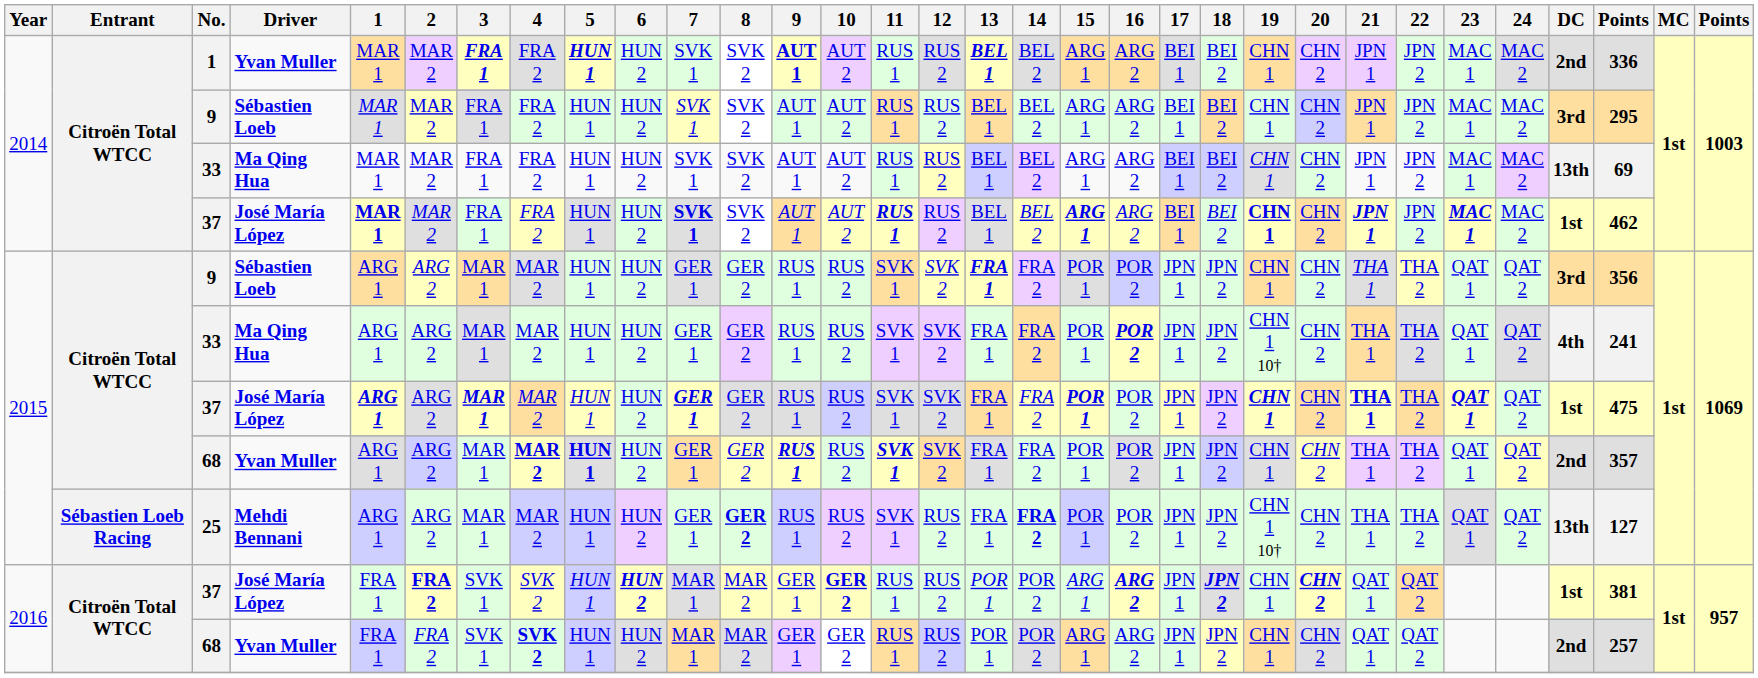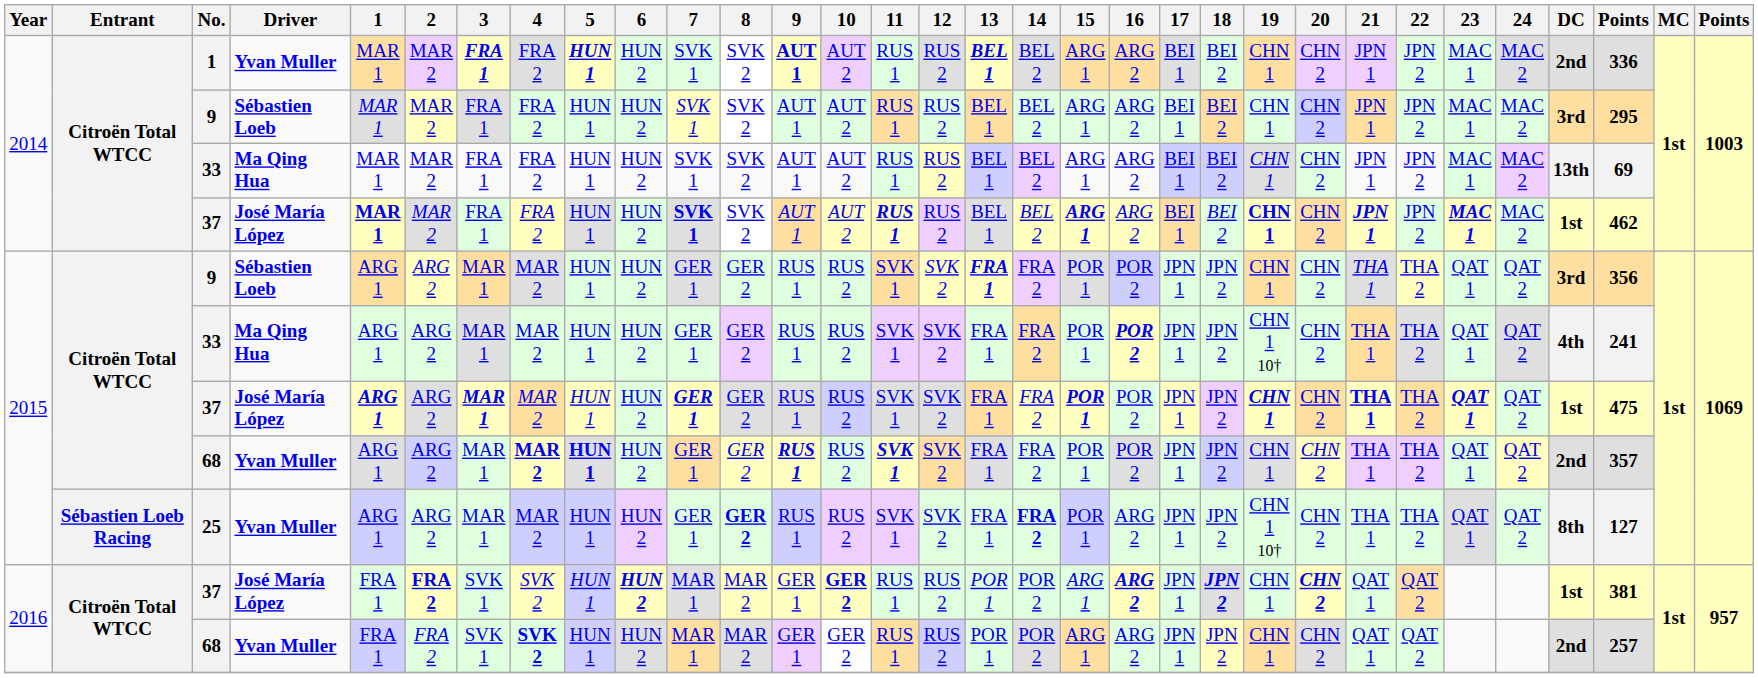25 | Driver: Mehdi Bennani -> Yvan Muller
25 | 12: RUS 2 -> SVK 2
25 | 16: POR 2 -> ARG 2
25 | DC: 13th -> 8th
